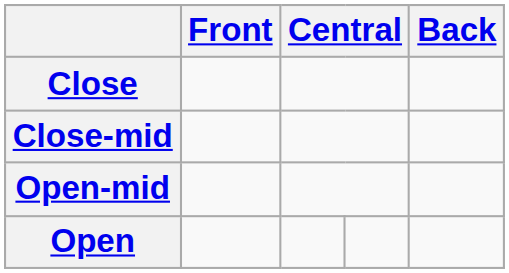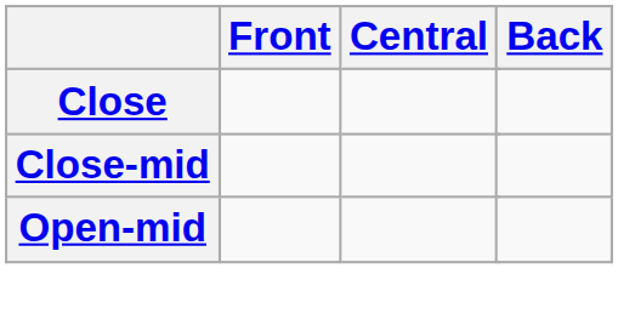- row: Open
